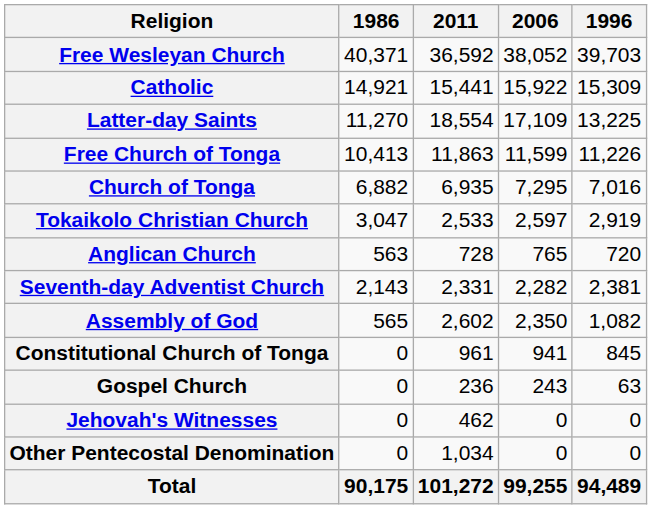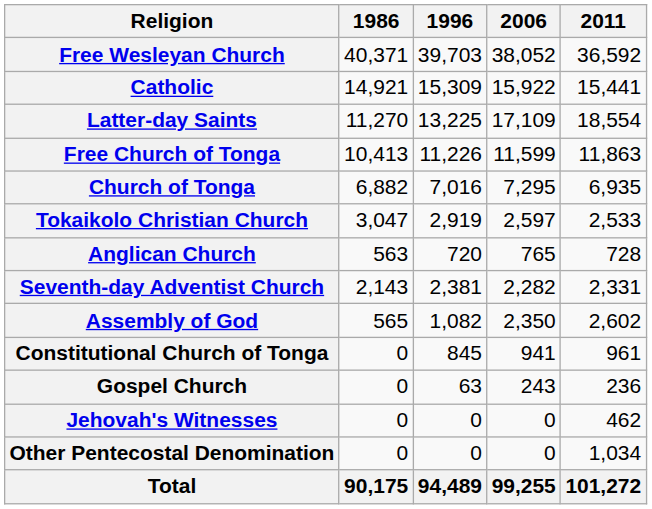columns swapped: 1996 <-> 2011
